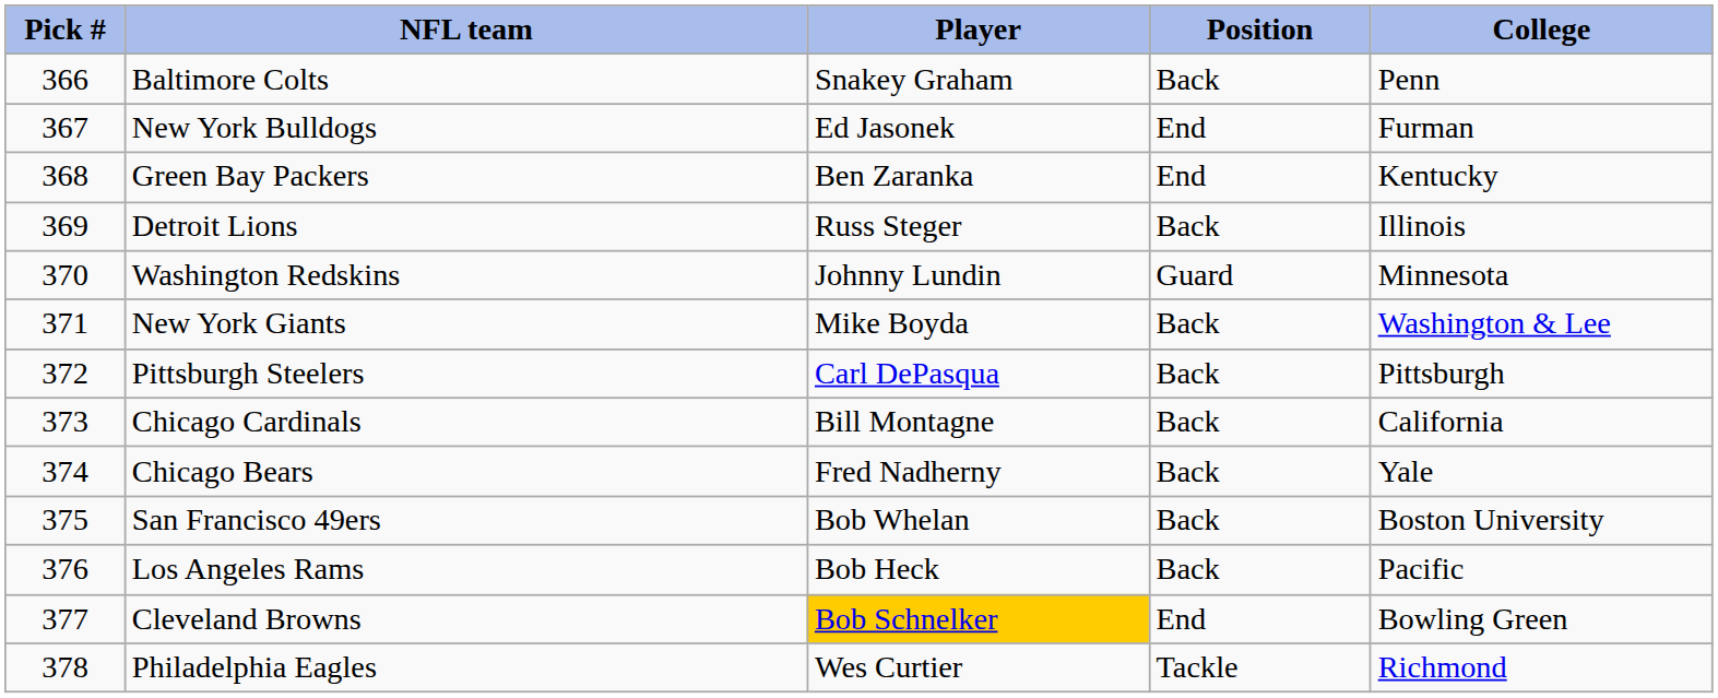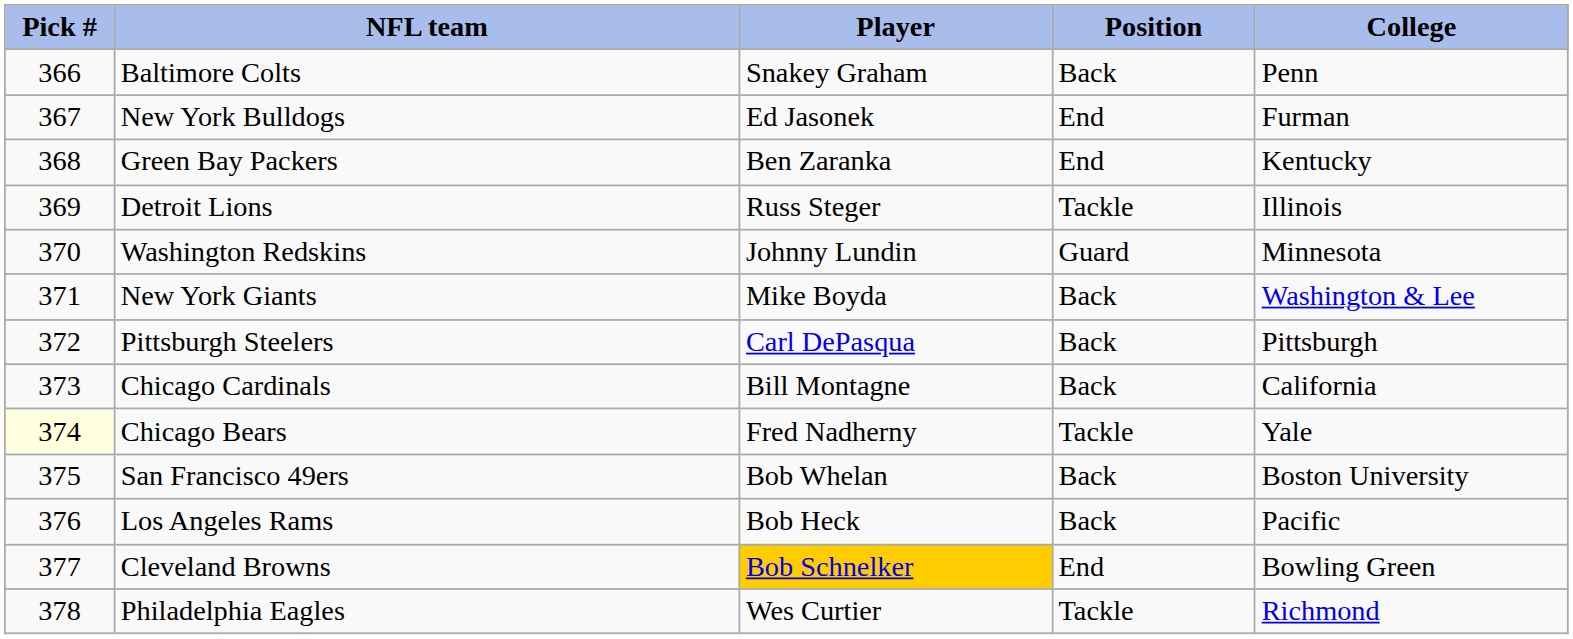Detroit Lions | Position: Back -> Tackle
Chicago Bears | Pick #: no background -> lightyellow background
Chicago Bears | Position: Back -> Tackle
